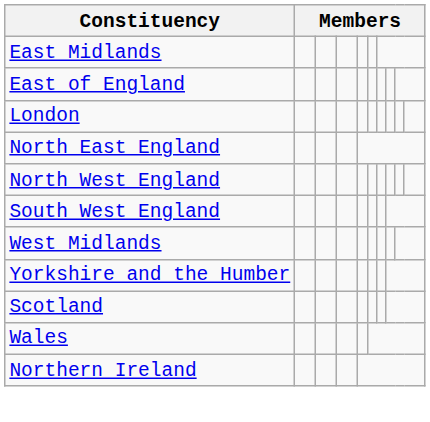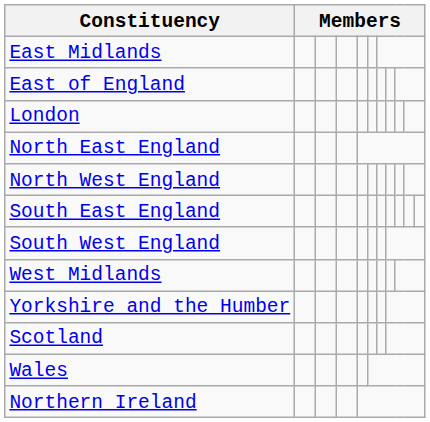+ row: South East England
